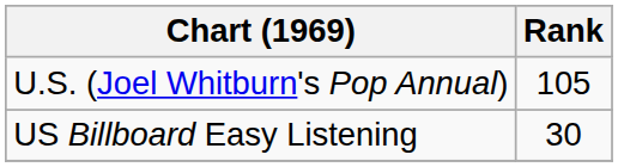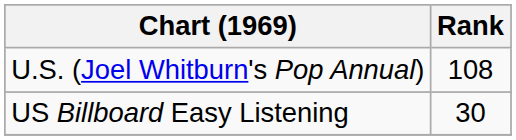U.S. (Joel Whitburn's Pop Annual) | Rank: 105 -> 108
